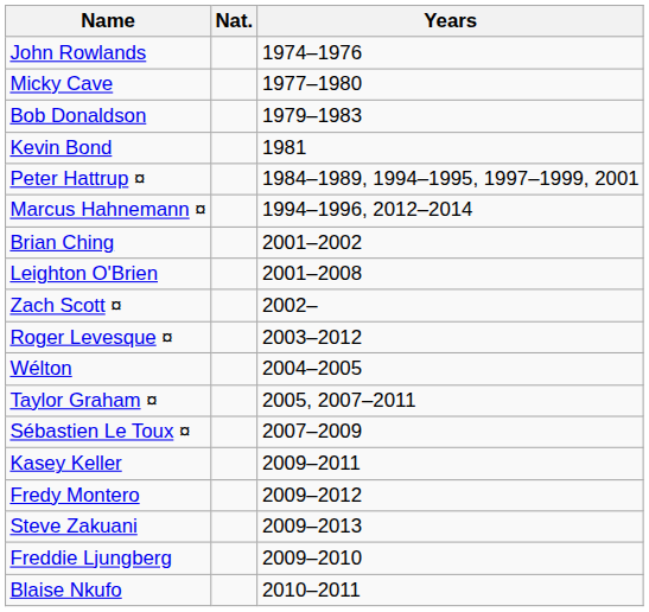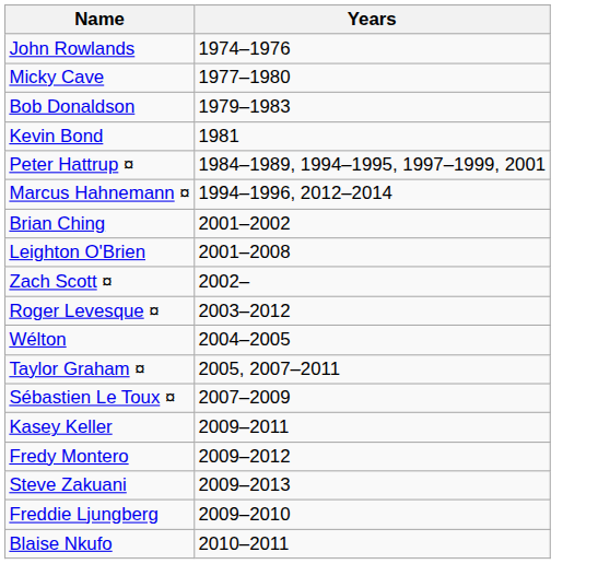- column: Nat.
